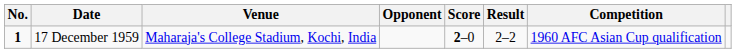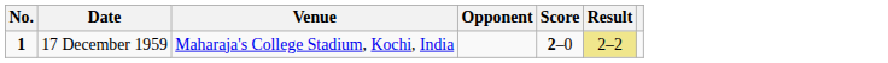- column: Competition | 1960 AFC Asian Cup qualification
17 December 1959 | Result: no background -> khaki background
